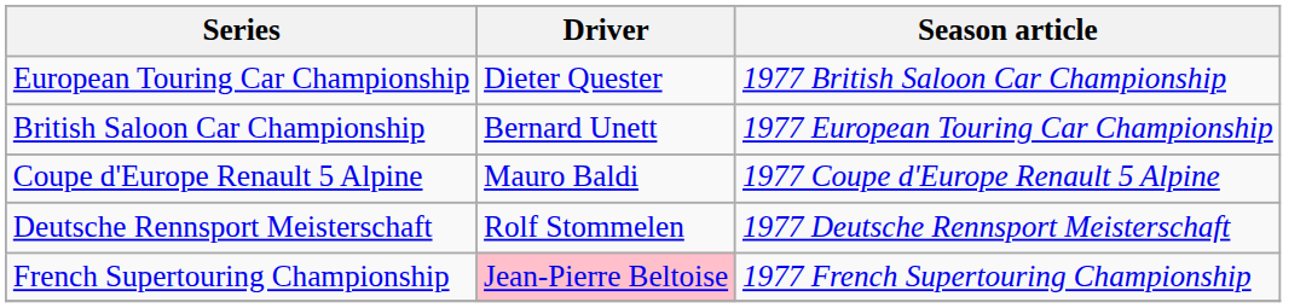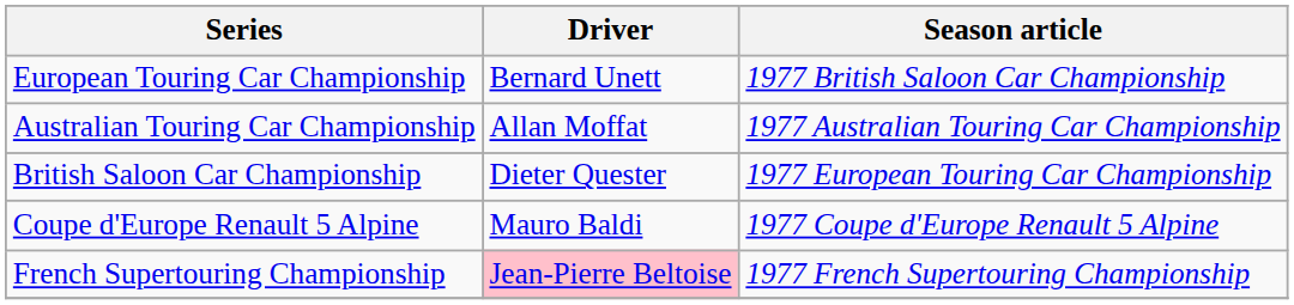European Touring Car Championship | Driver: Dieter Quester -> Bernard Unett
+ row: Australian Touring Car Championship | Allan Moffat | 1977 Australian Touring Car Championship
British Saloon Car Championship | Driver: Bernard Unett -> Dieter Quester
- row: Deutsche Rennsport Meisterschaft | Rolf Stommelen | 1977 Deutsche Rennsport Meisterschaft
